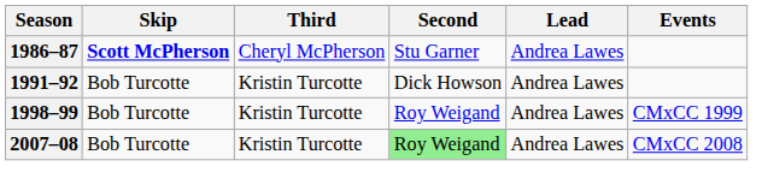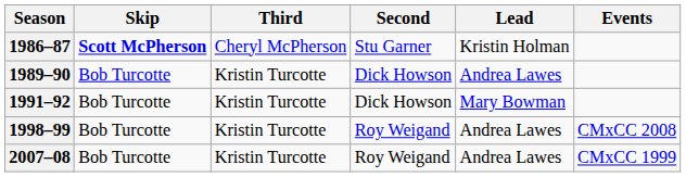1986–87 | Lead: Andrea Lawes -> Kristin Holman
+ row: 1989–90 | Bob Turcotte | Kristin Turcotte | Dick Howson | Andrea Lawes
1991–92 | Lead: Andrea Lawes -> Mary Bowman
1998–99 | Events: CMxCC 1999 -> CMxCC 2008
2007–08 | Second: lightgreen background -> no background
2007–08 | Events: CMxCC 2008 -> CMxCC 1999
